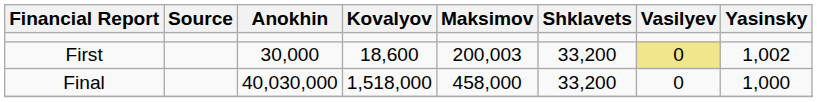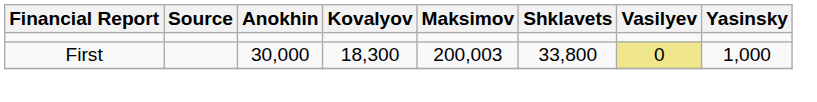First | Kovalyov: 18,600 -> 18,300
First | Shklavets: 33,200 -> 33,800
First | Yasinsky: 1,002 -> 1,000
- row: Final | 40,030,000 | 1,518,000 | 458,000 | 33,200 | 0 | 1,000
